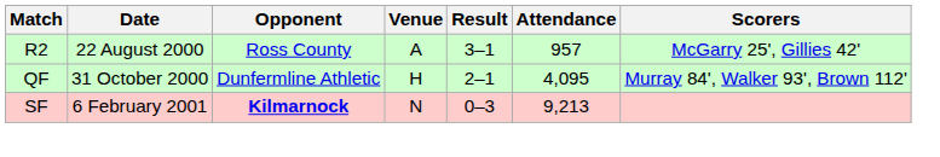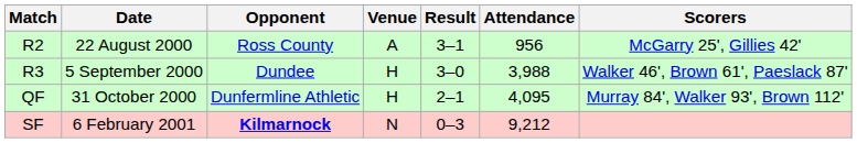R2 | Attendance: 957 -> 956
+ row: R3 | 5 September 2000 | Dundee | H | 3–0 | 3,988 | Walker 46', Brown 61', Paeslack 87'
SF | Attendance: 9,213 -> 9,212
